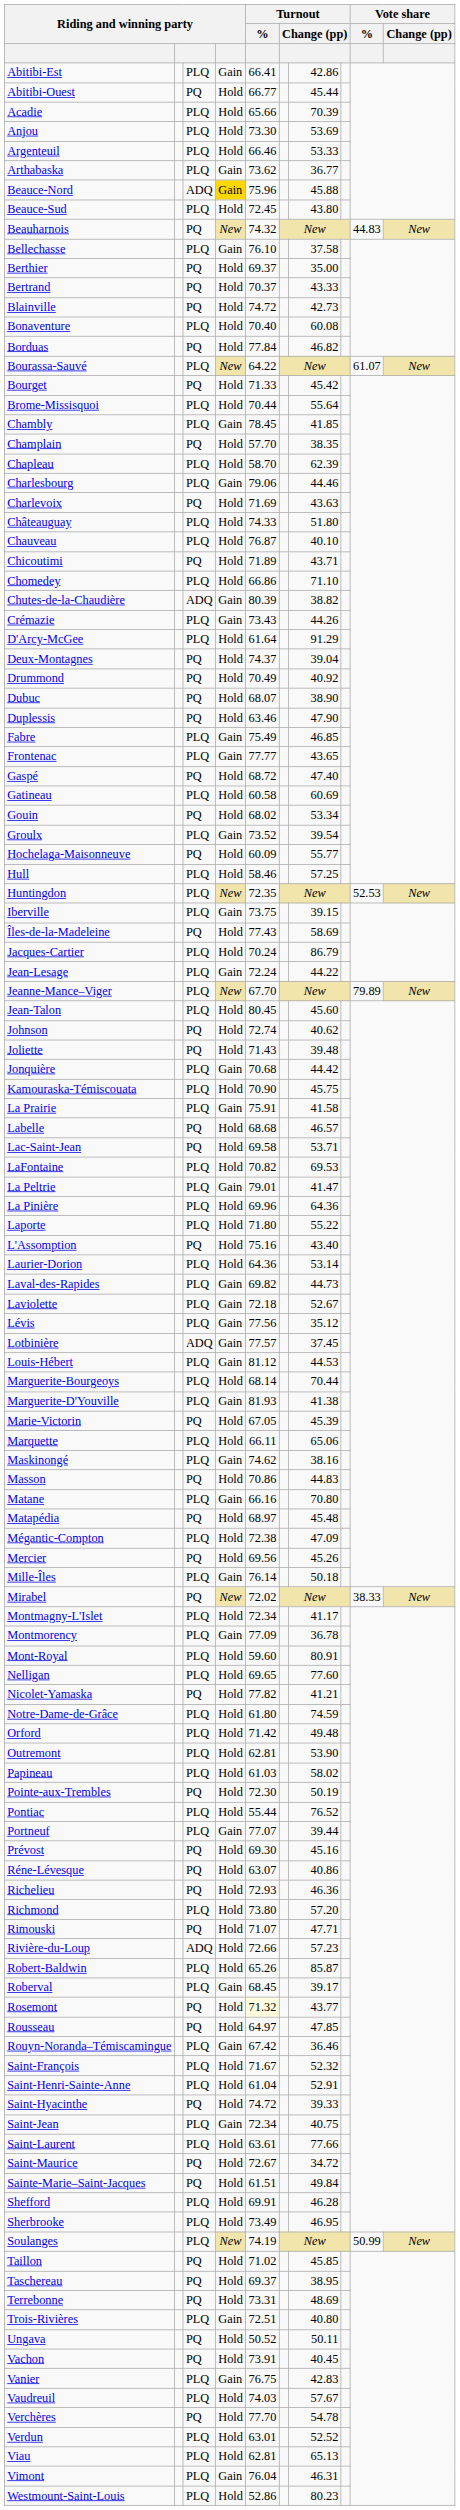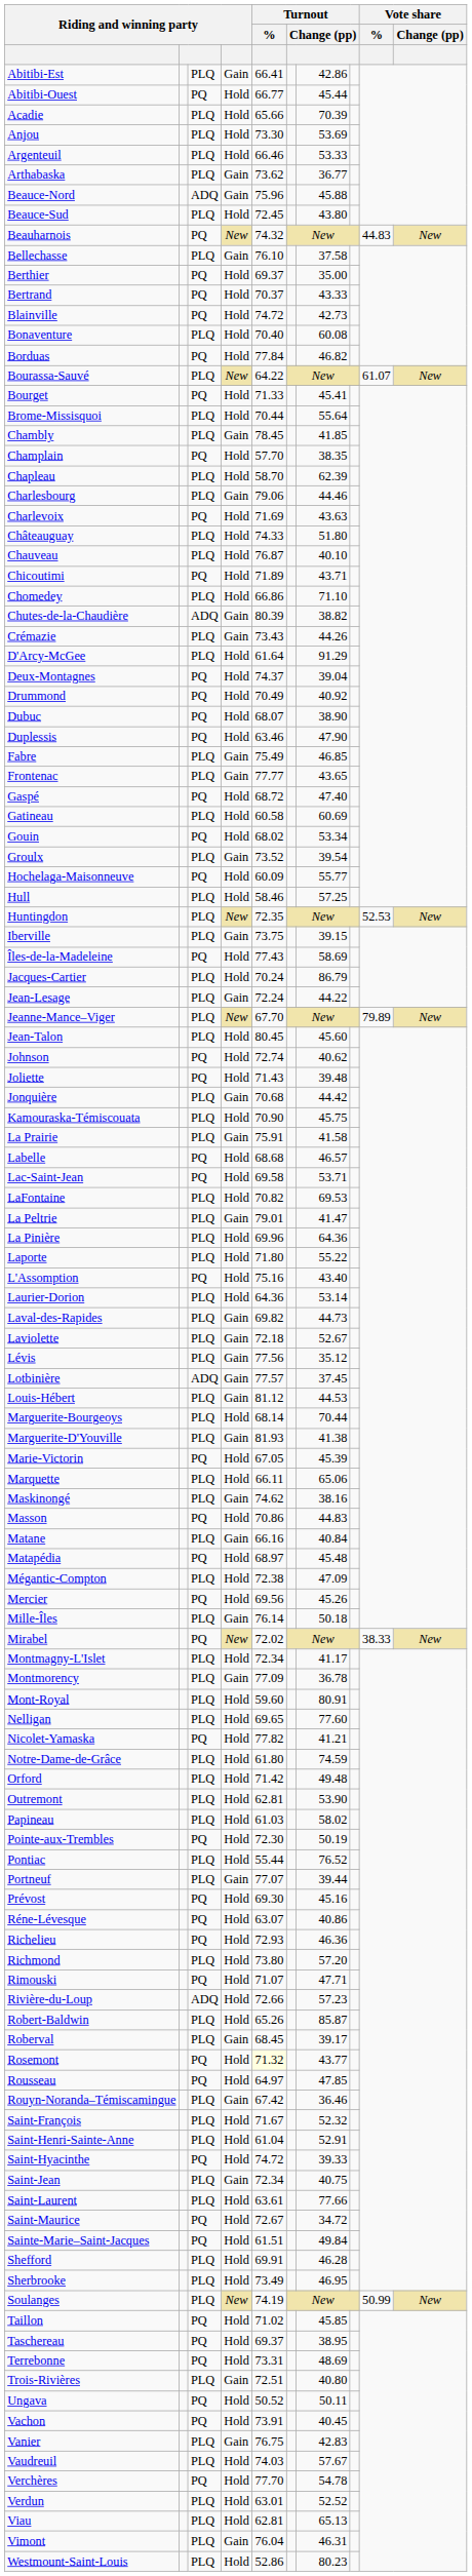Beauce-Nord | column 4: gold background -> no background
Bourget | column 7: 45.42 -> 45.41
Matane | column 7: 70.80 -> 40.84
